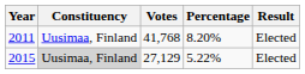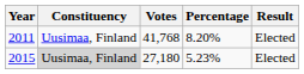2015 | Votes: 27,129 -> 27,180
2015 | Percentage: 5.22% -> 5.23%
